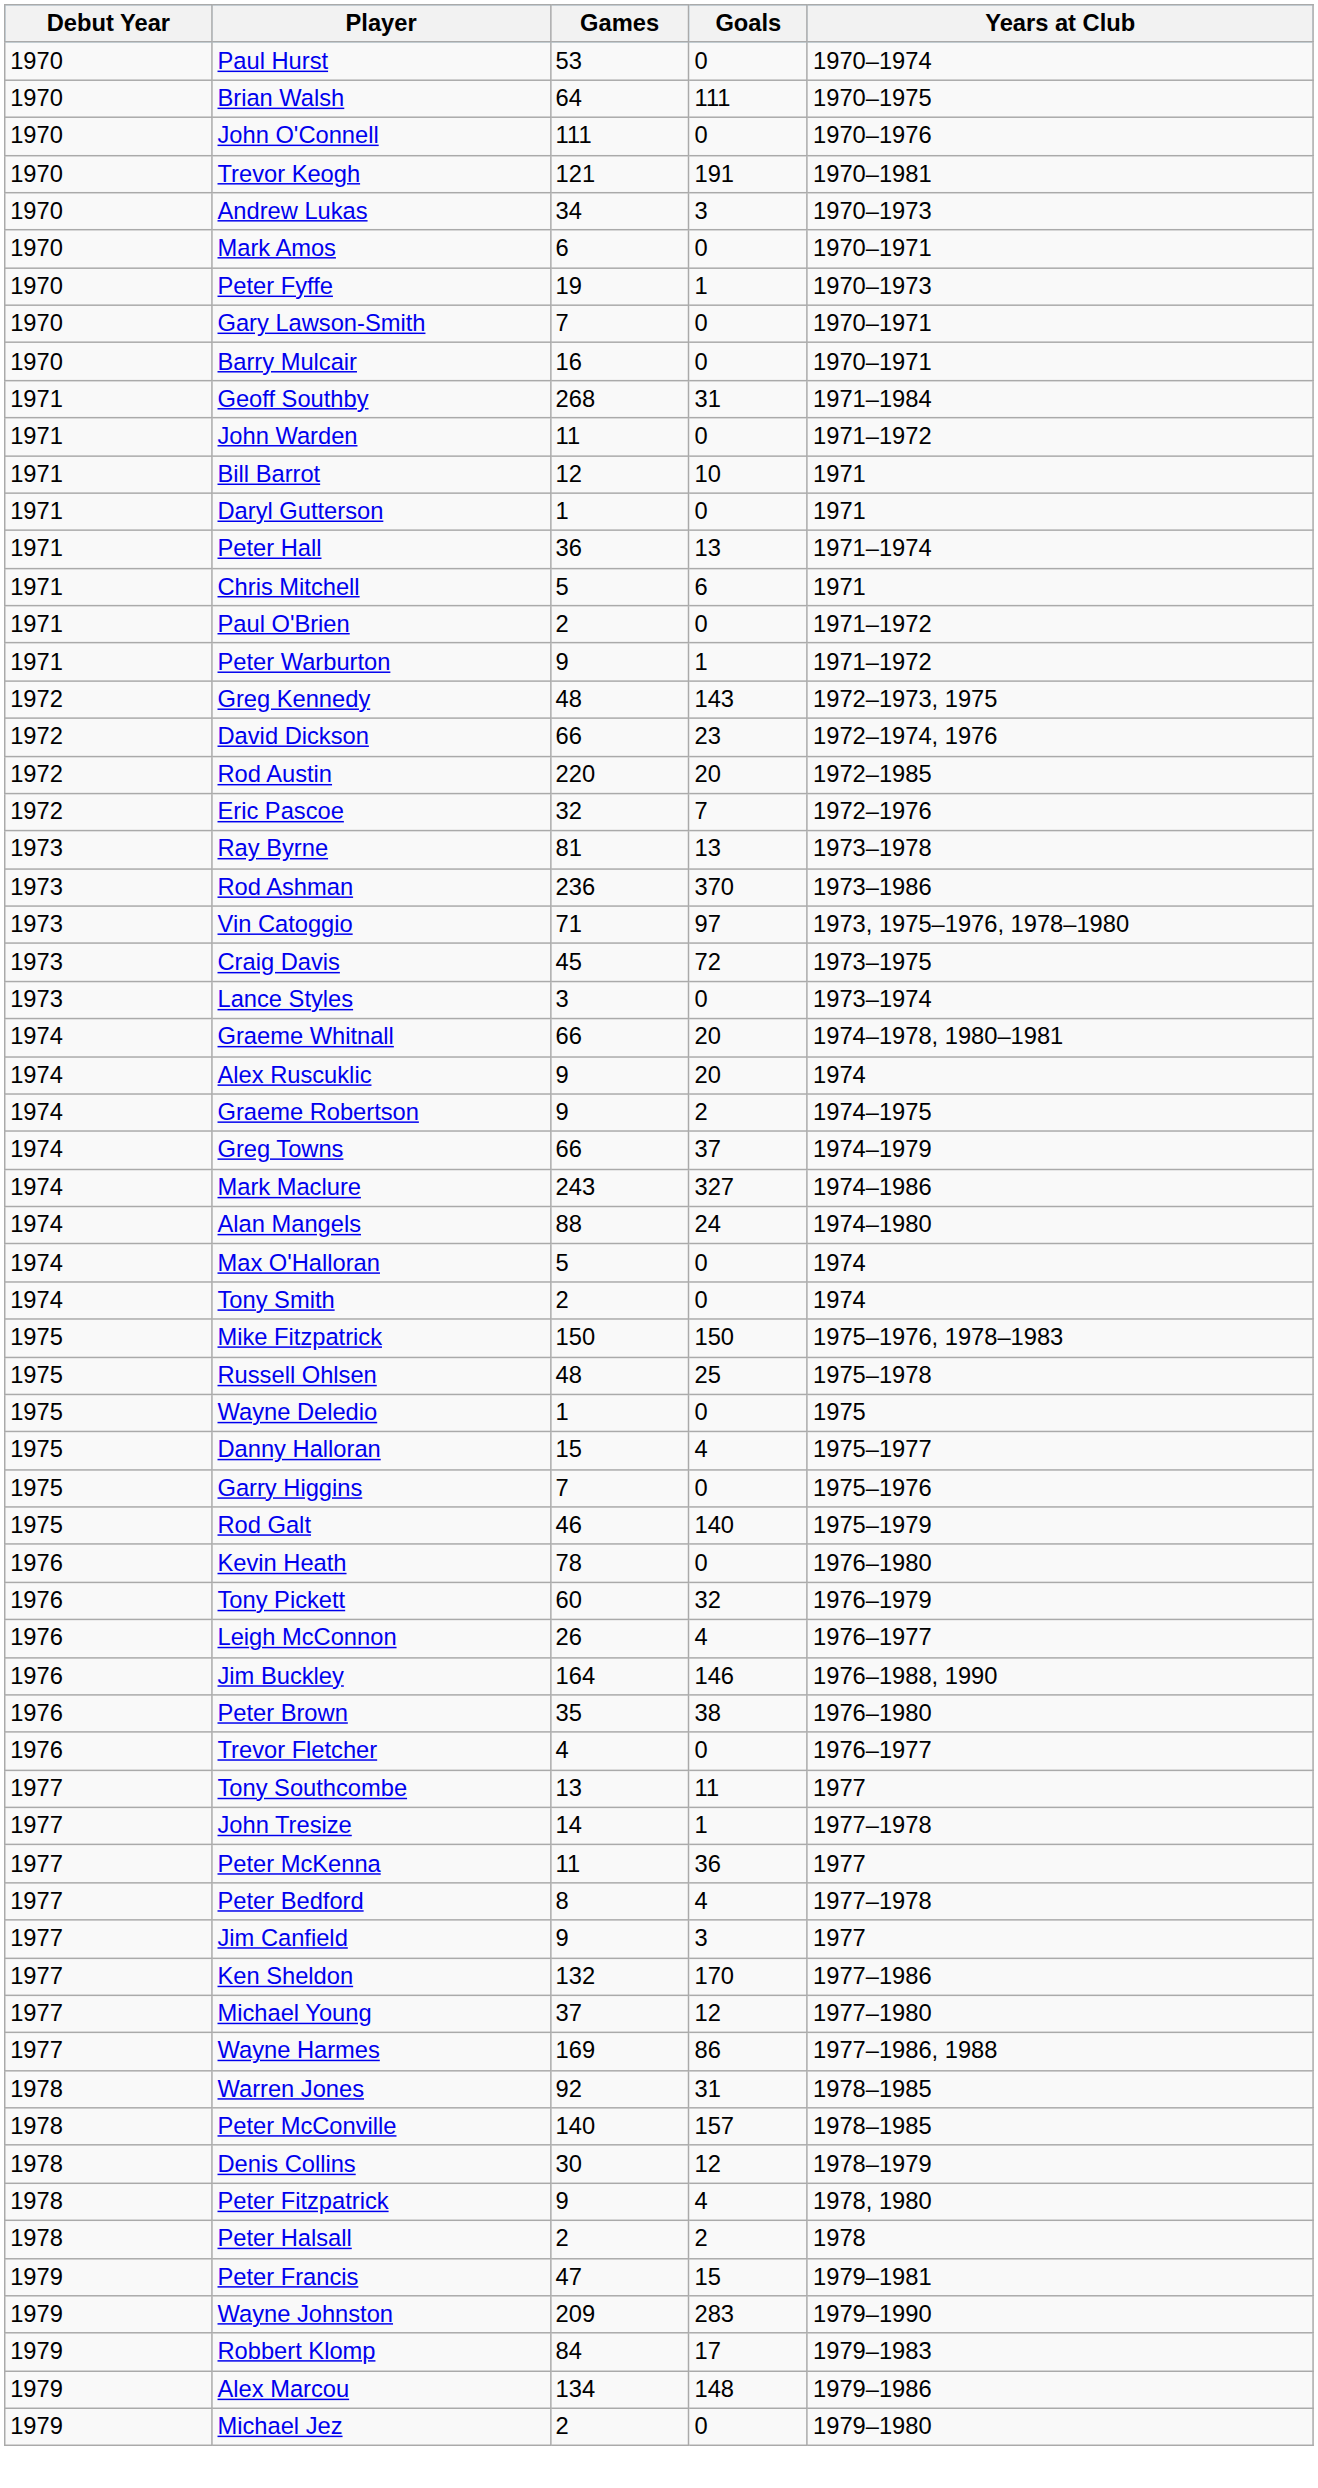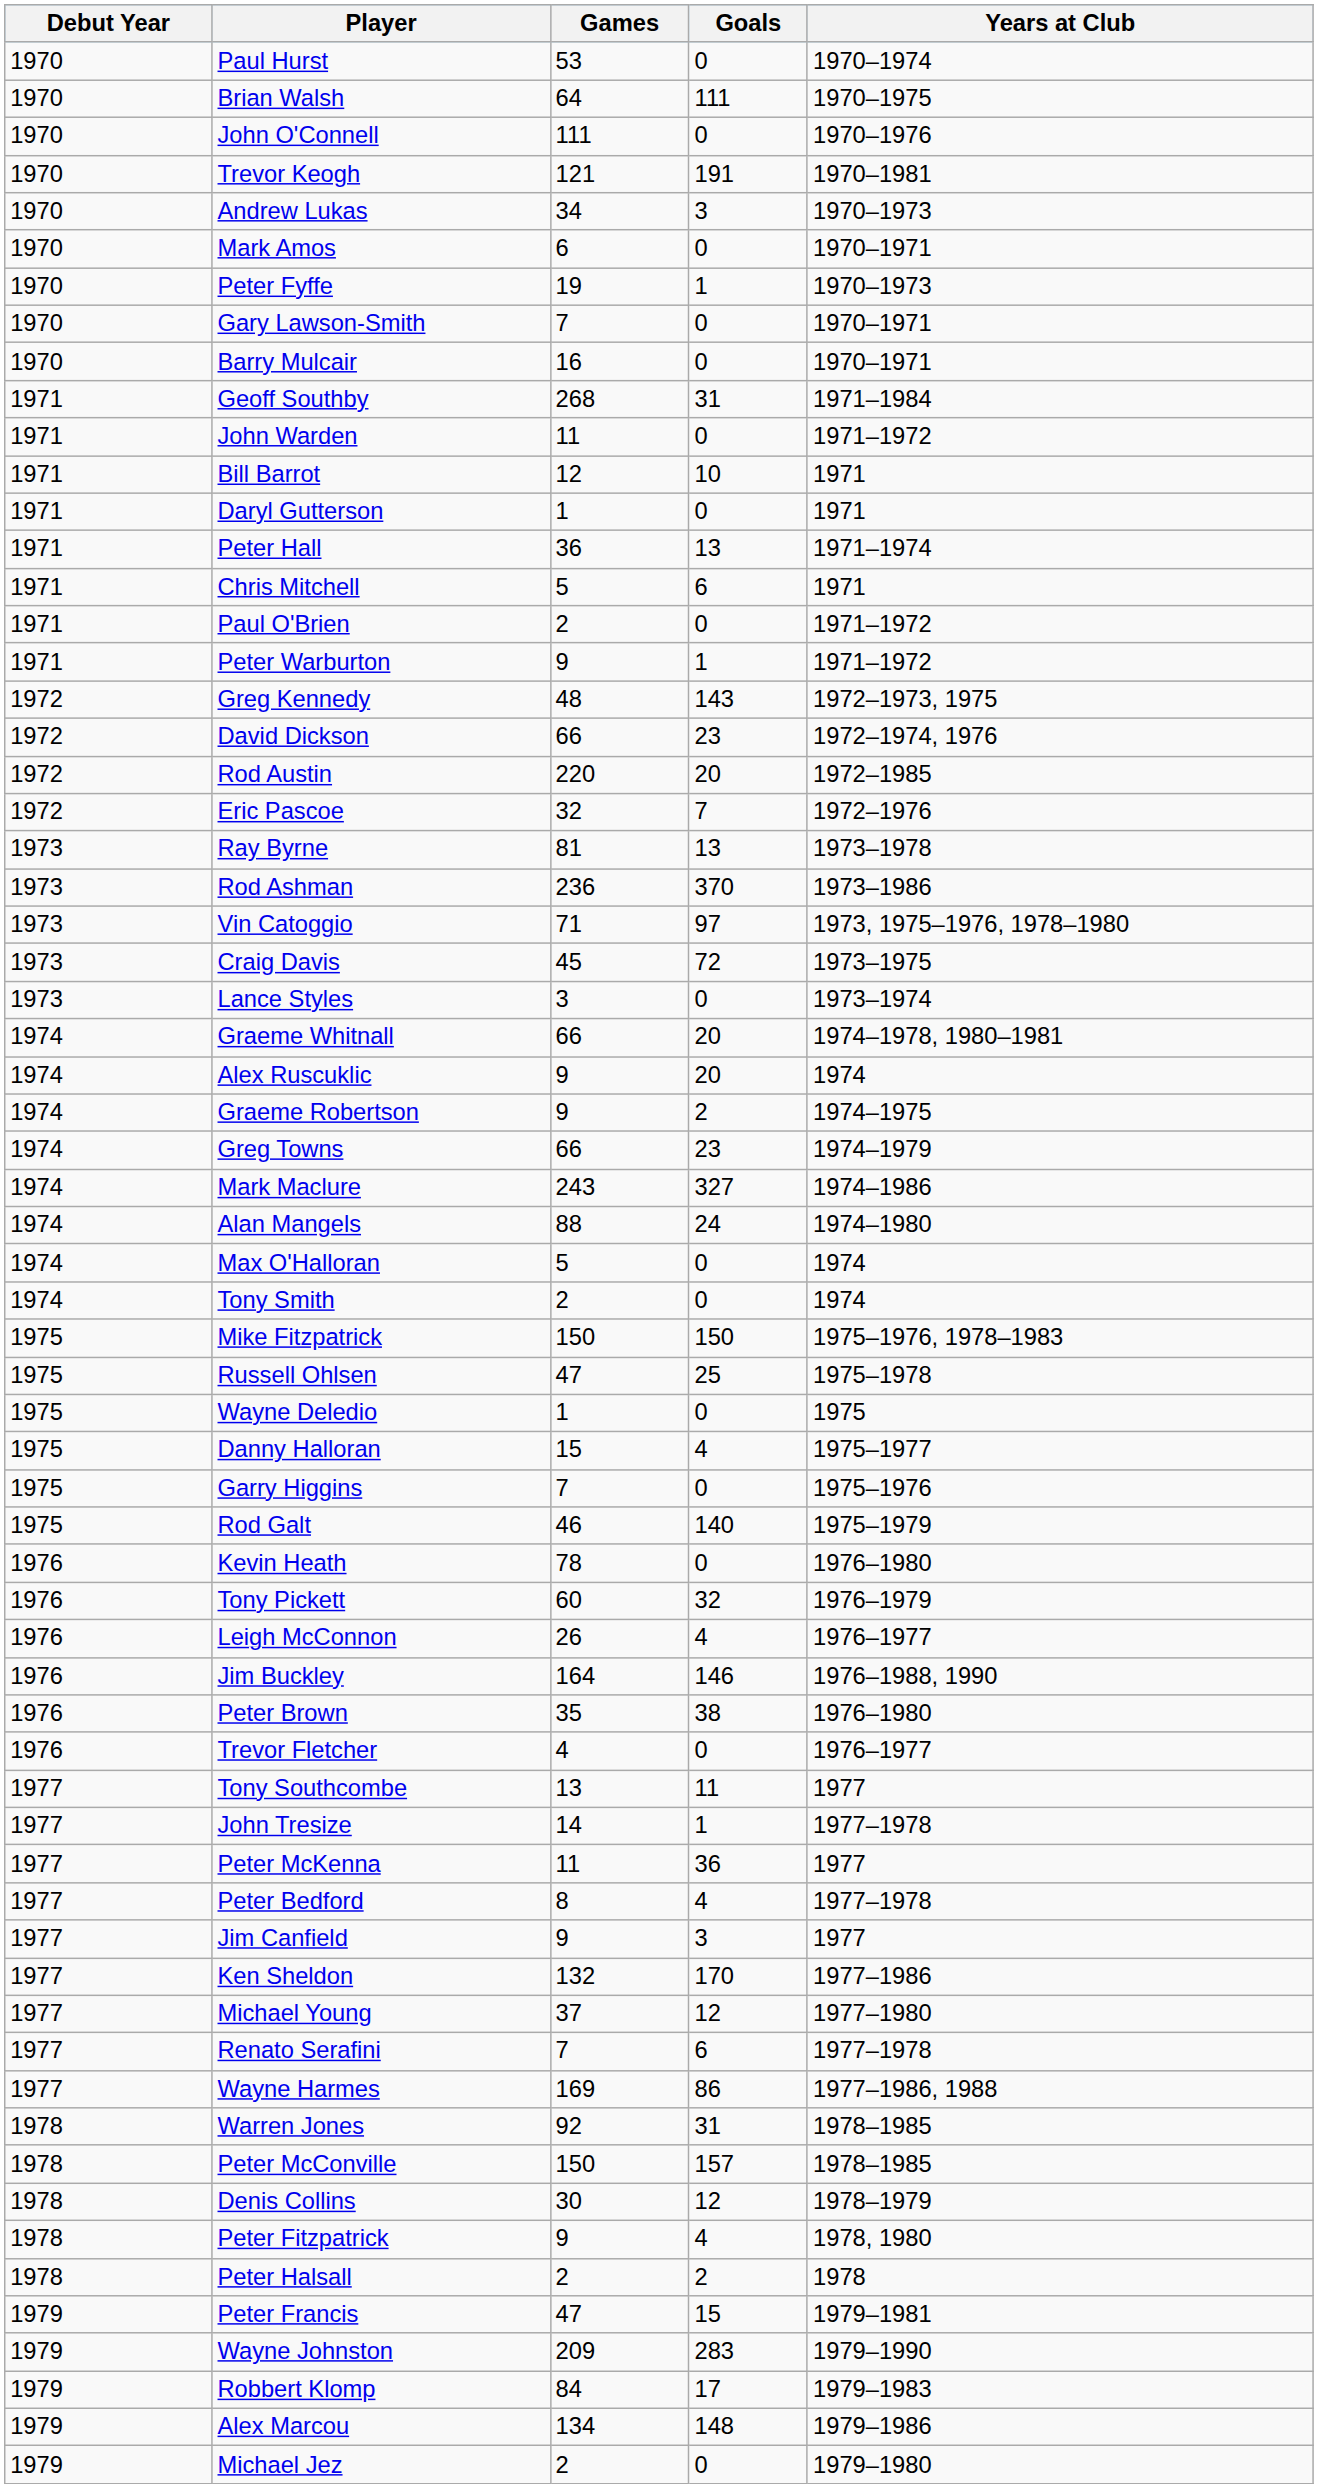Greg Towns | Goals: 37 -> 23
Russell Ohlsen | Games: 48 -> 47
+ row: 1977 | Renato Serafini | 7 | 6 | 1977–1978
Peter McConville | Games: 140 -> 150
